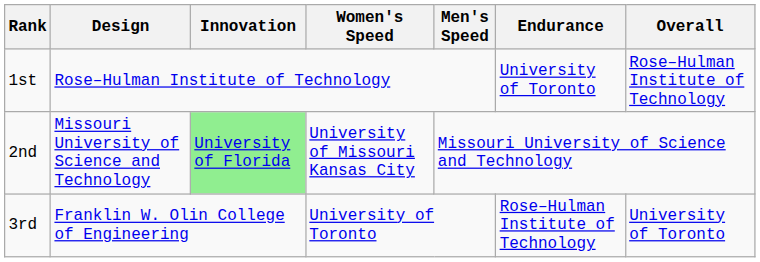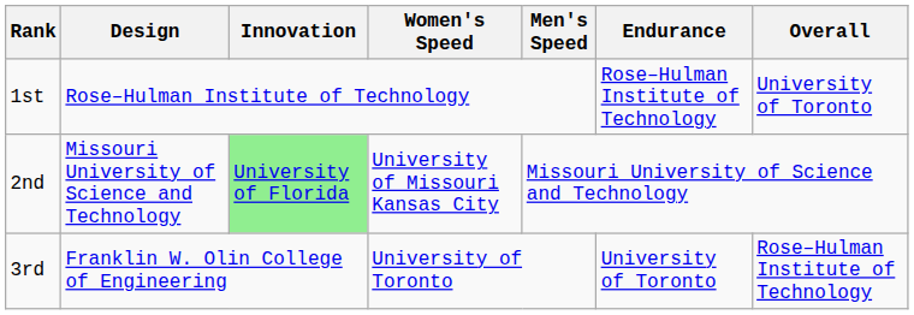1st | Endurance: University of Toronto -> Rose–Hulman Institute of Technology
1st | Overall: Rose–Hulman Institute of Technology -> University of Toronto
3rd | Endurance: Rose–Hulman Institute of Technology -> University of Toronto
3rd | Overall: University of Toronto -> Rose–Hulman Institute of Technology
